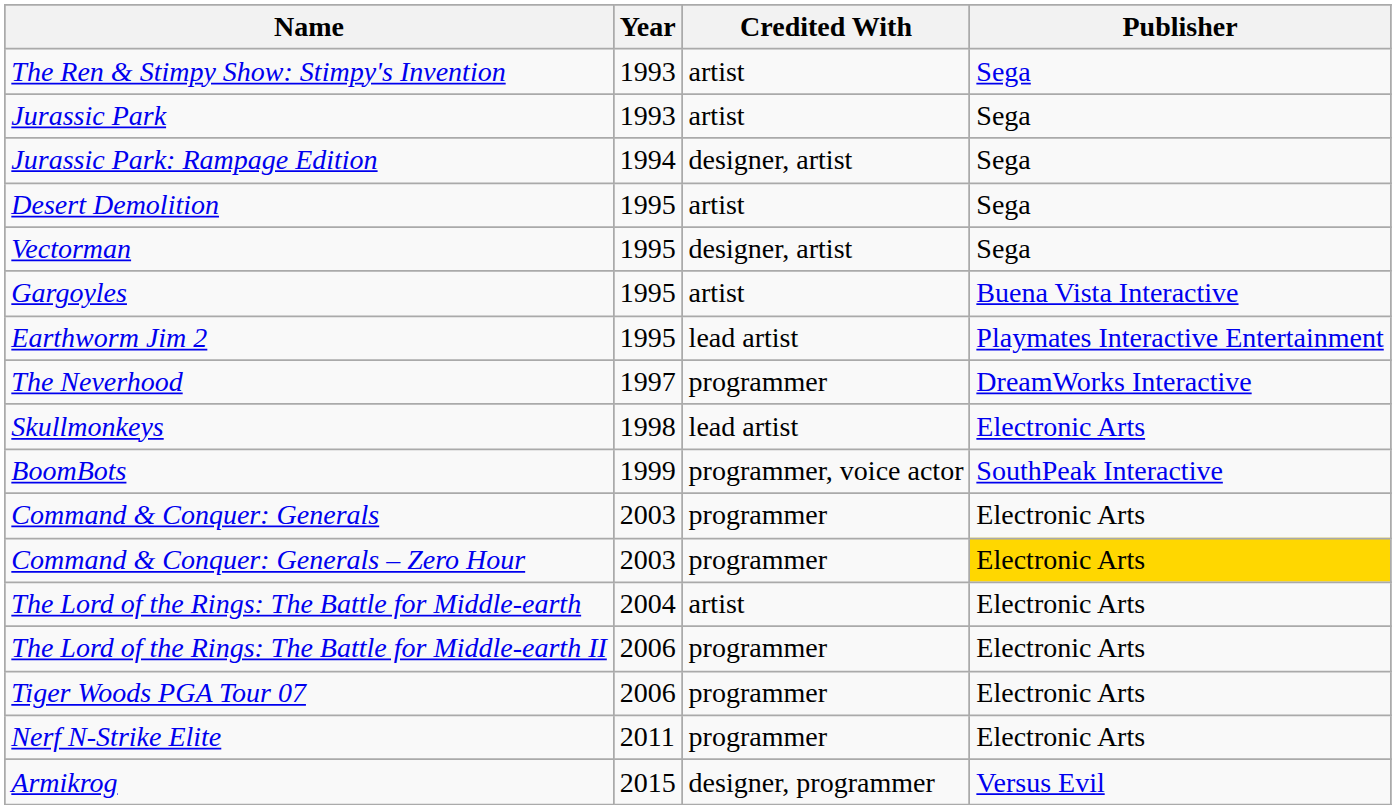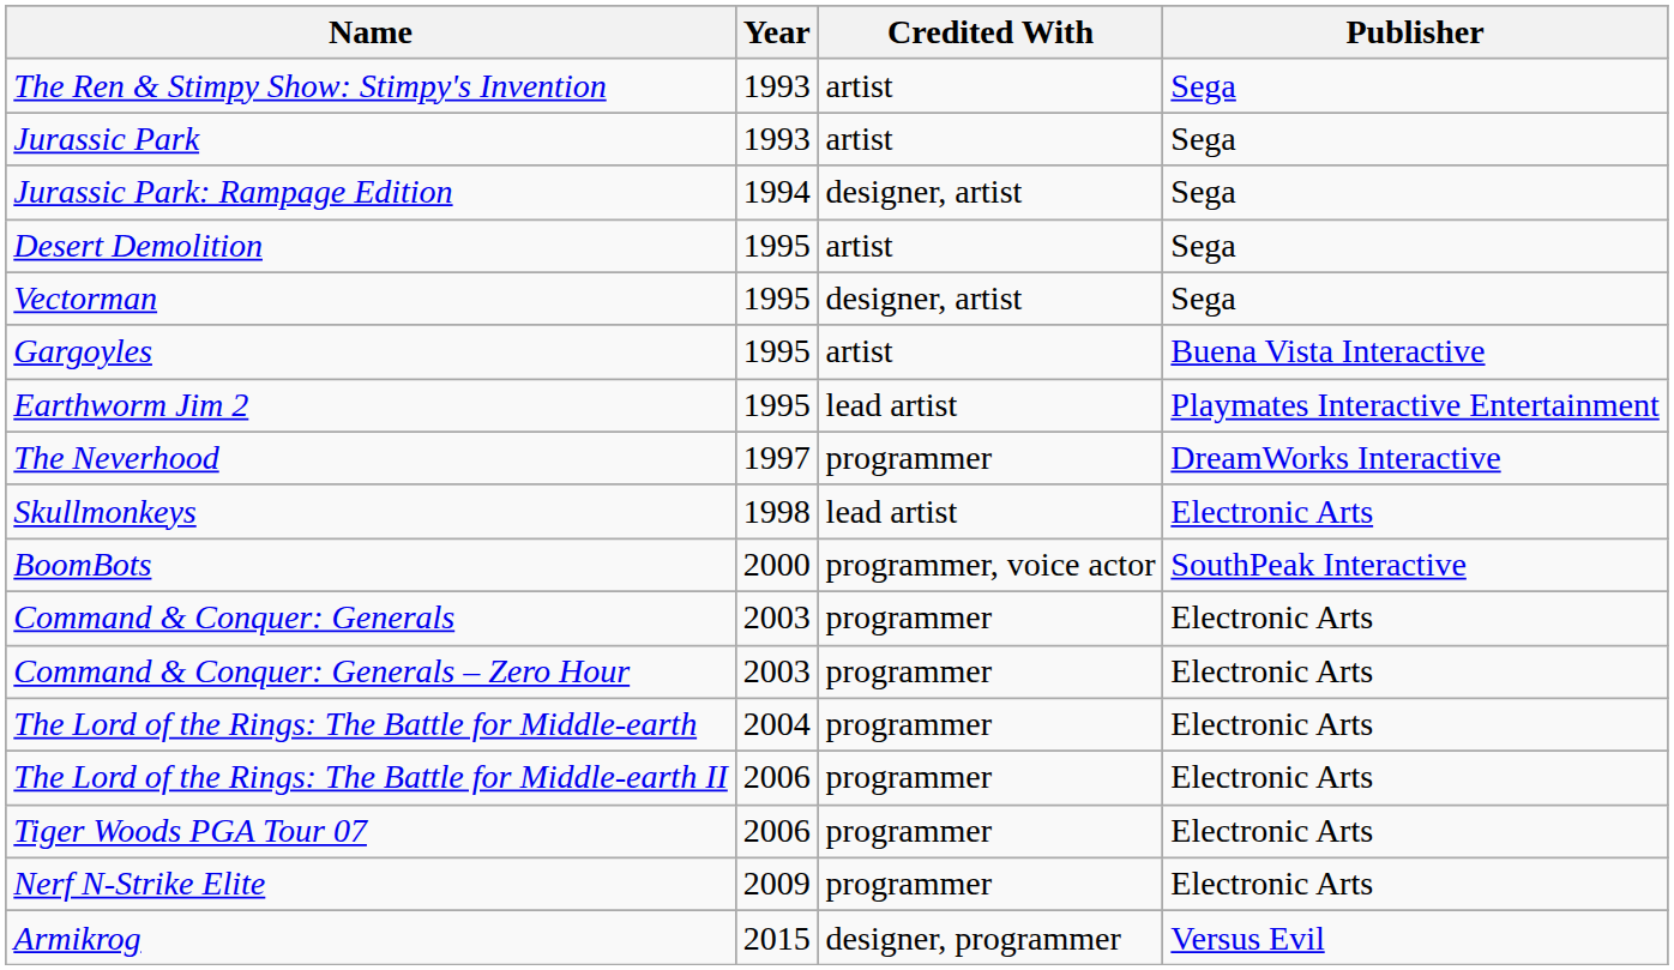BoomBots | Year: 1999 -> 2000
Command & Conquer: Generals – Zero Hour | Publisher: gold background -> no background
The Lord of the Rings: The Battle for Middle-earth | Credited With: artist -> programmer
Nerf N-Strike Elite | Year: 2011 -> 2009
